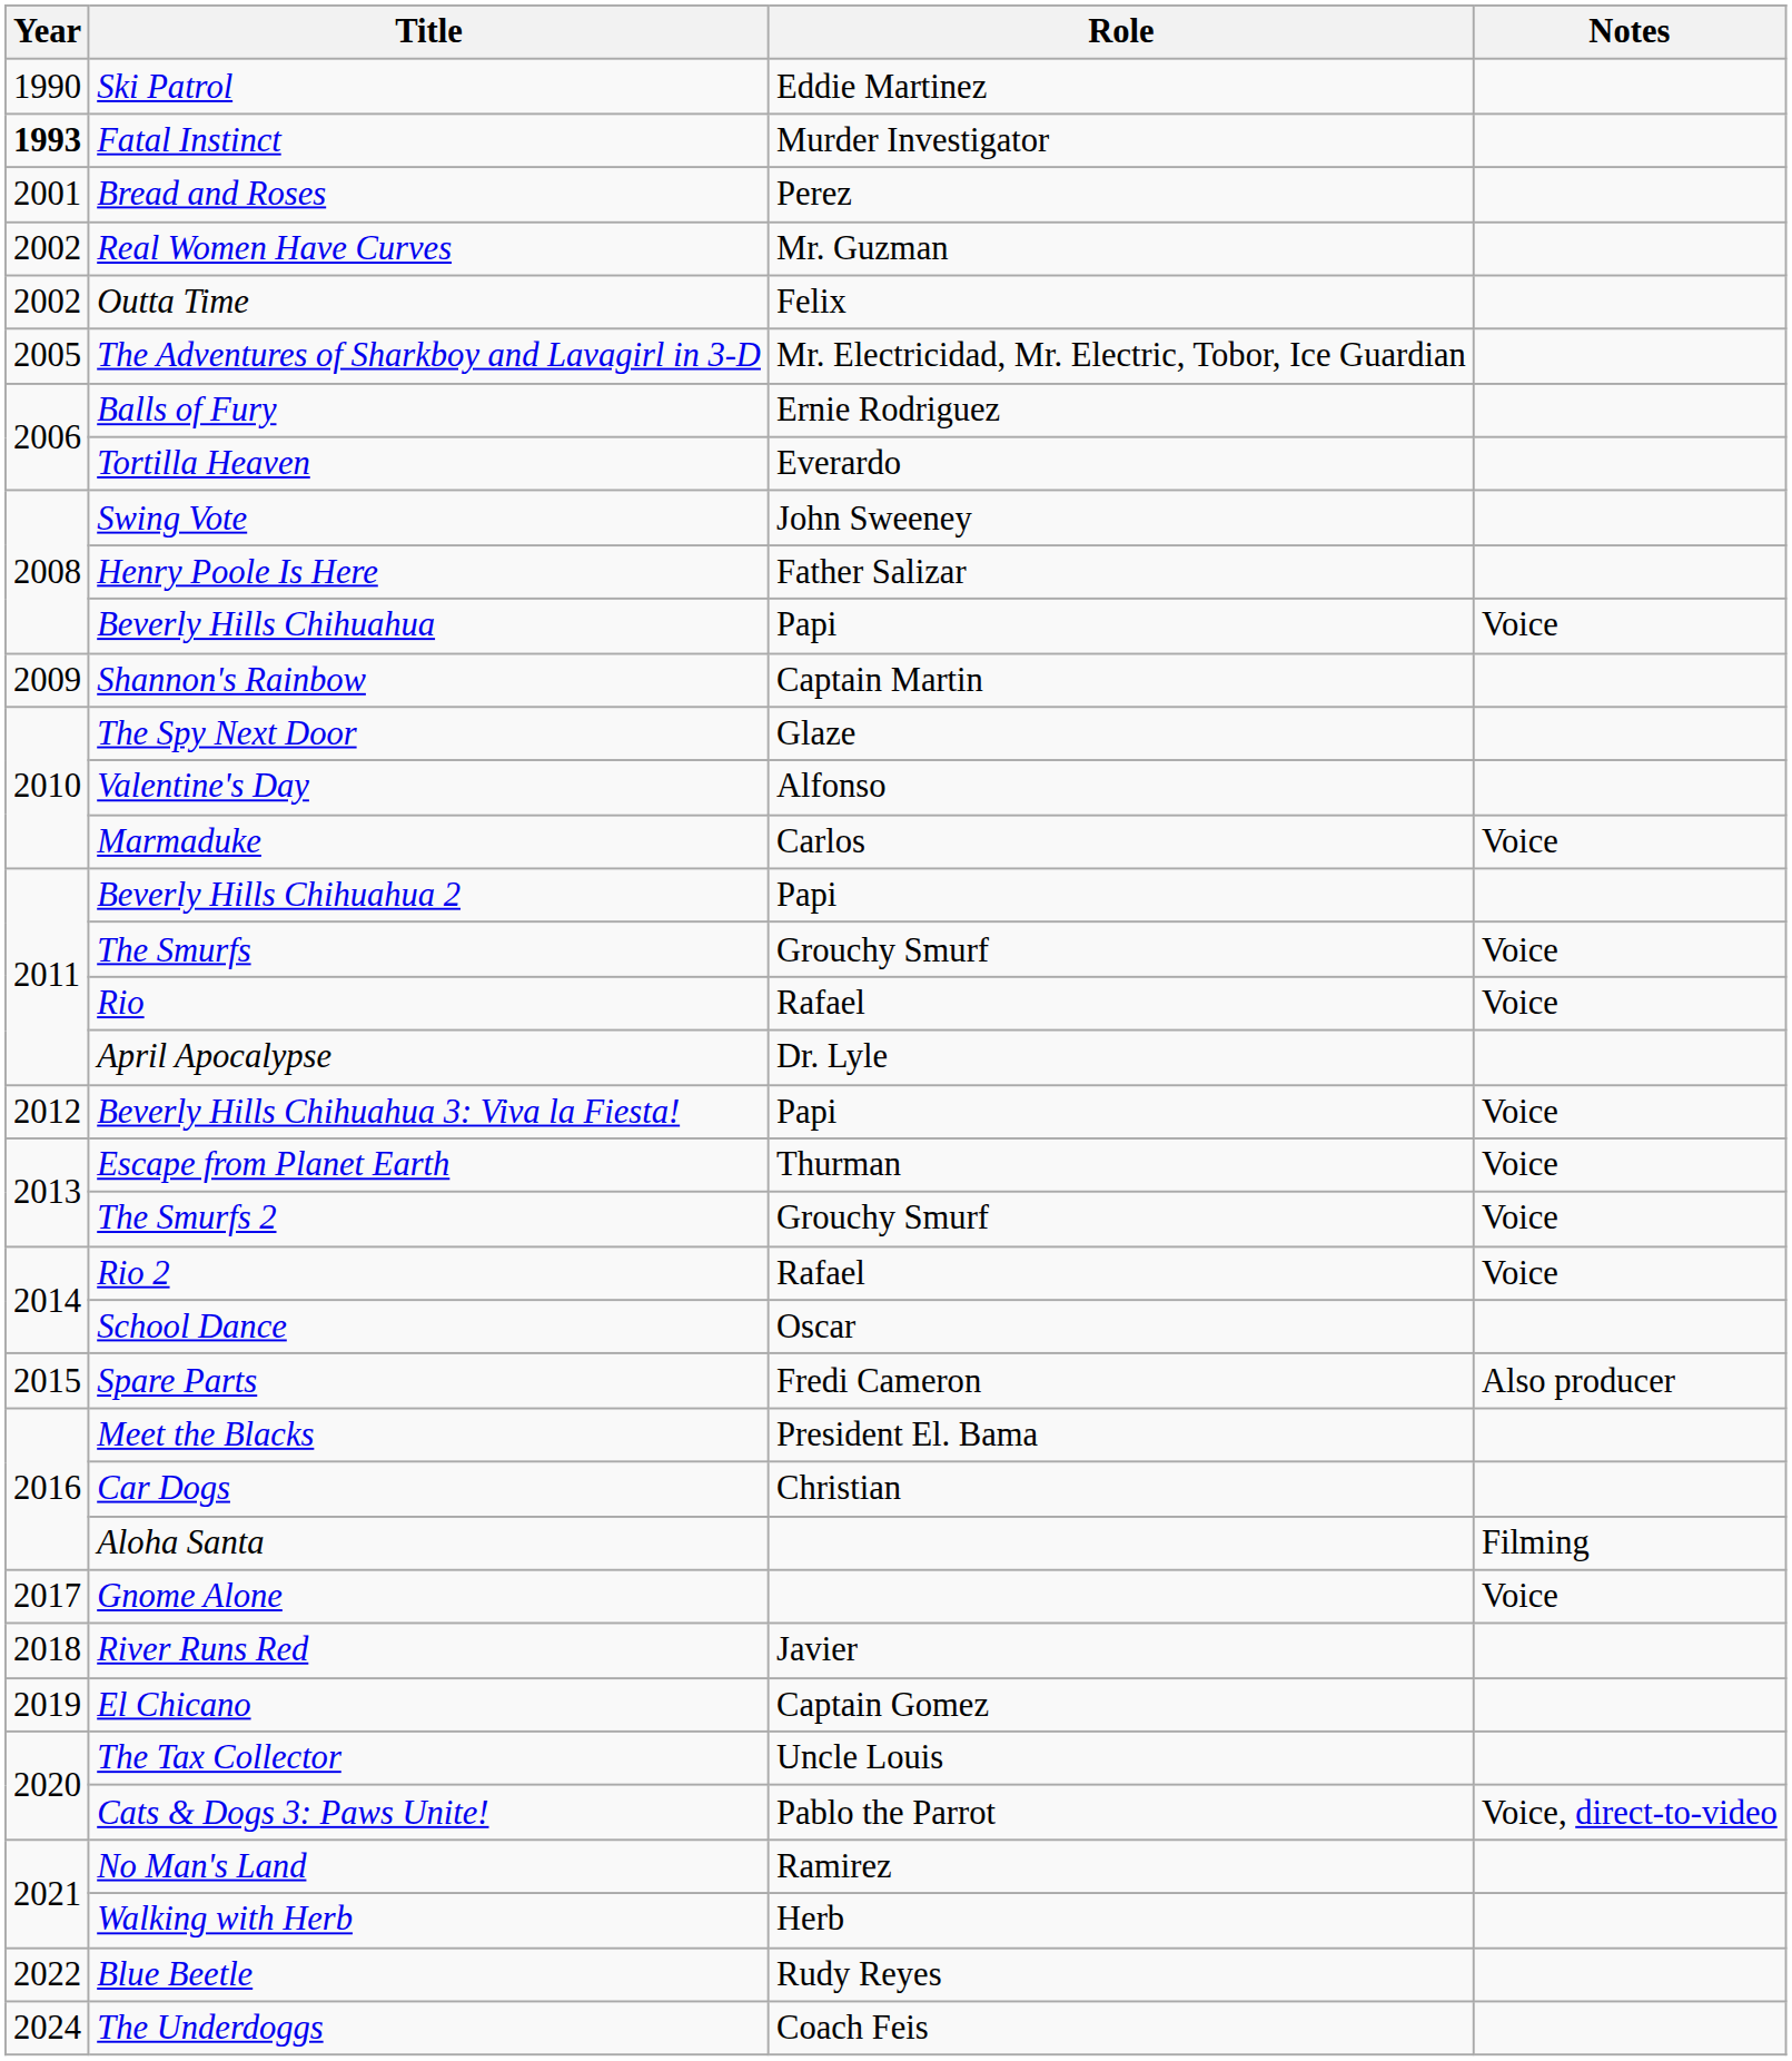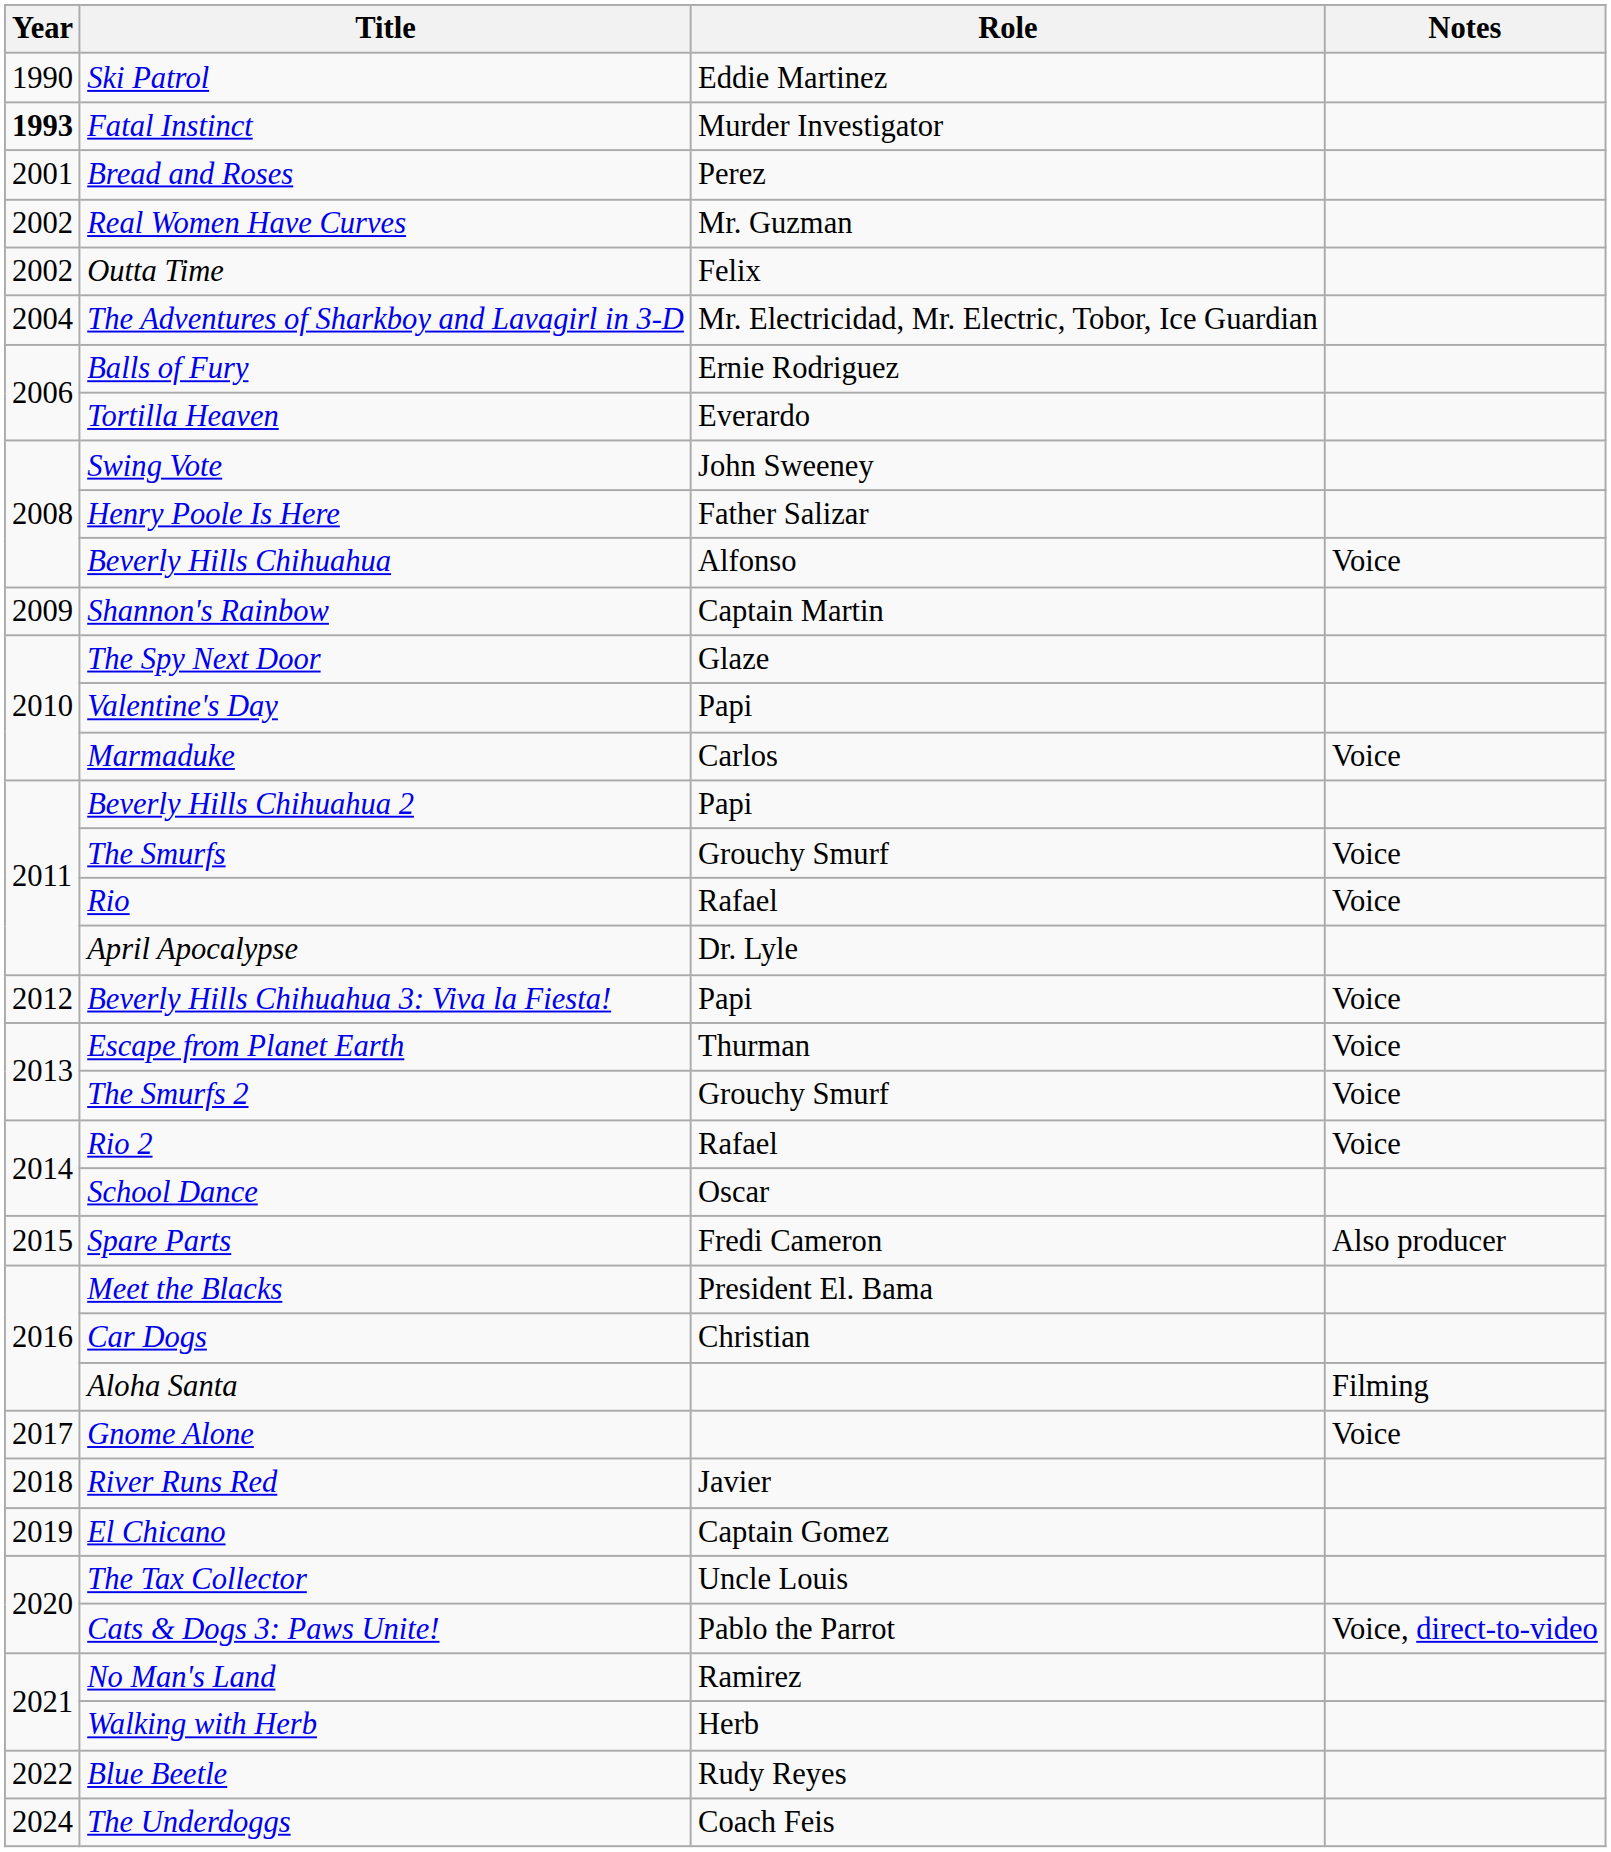The Adventures of Sharkboy and Lavagirl in 3-D | Year: 2005 -> 2004
Beverly Hills Chihuahua | Role: Papi -> Alfonso
Valentine's Day | Role: Alfonso -> Papi
